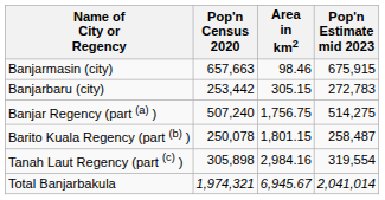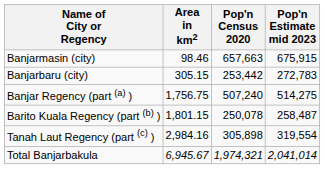columns swapped: Area in km2 <-> Pop'n Census 2020
